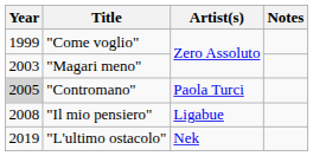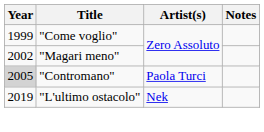"Magari meno" | Year: 2003 -> 2002
- row: 2008 | "Il mio pensiero" | Ligabue
